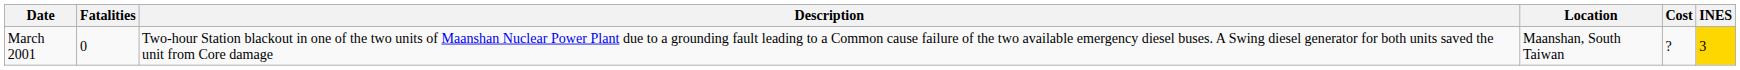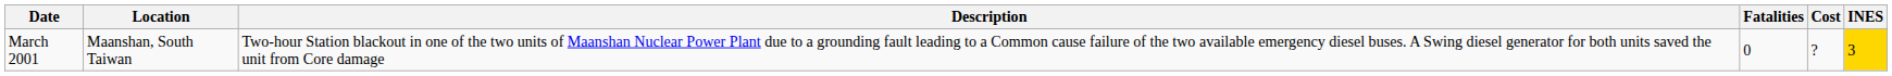columns swapped: Location <-> Fatalities
